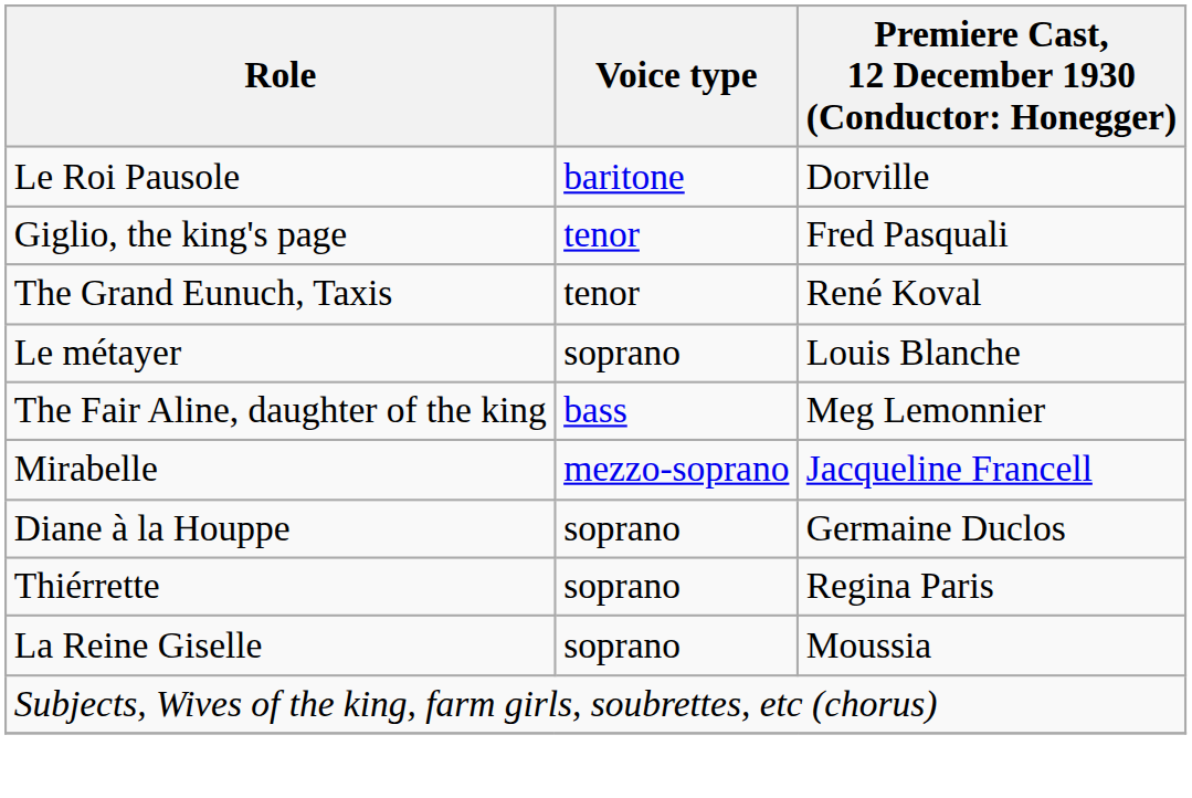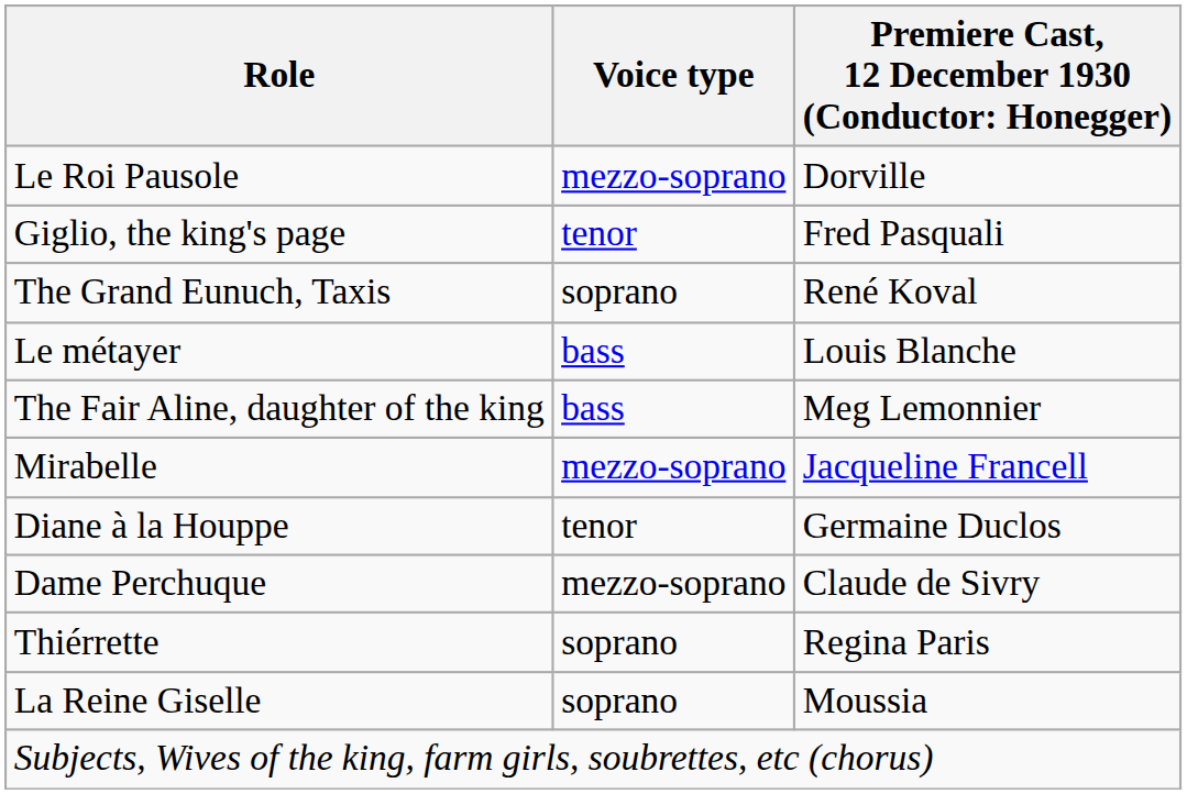Le Roi Pausole | Voice type: baritone -> mezzo-soprano
The Grand Eunuch, Taxis | Voice type: tenor -> soprano
Le métayer | Voice type: soprano -> bass
Diane à la Houppe | Voice type: soprano -> tenor
+ row: Dame Perchuque | mezzo-soprano | Claude de Sivry
